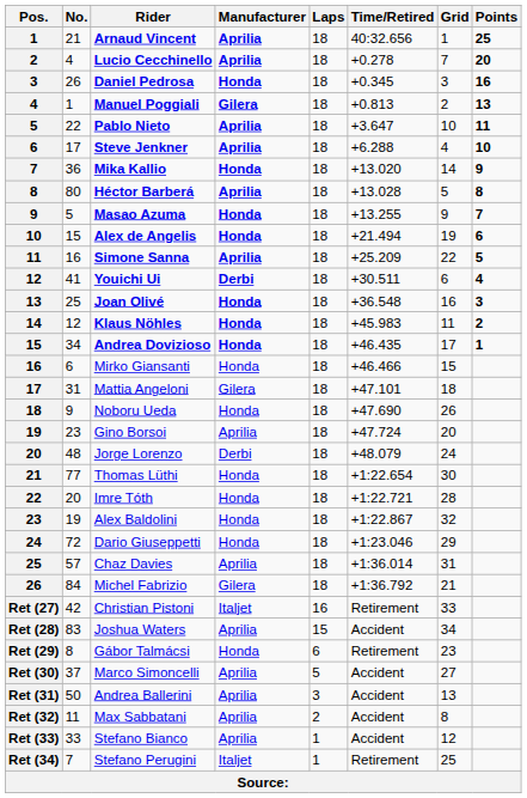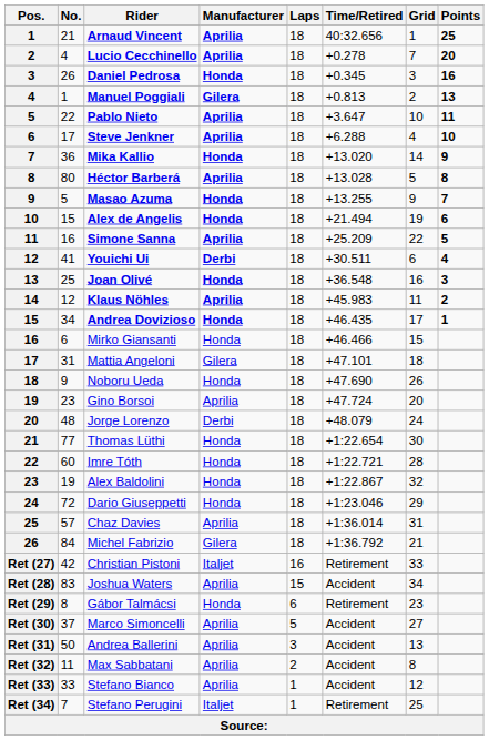Klaus Nöhles | Manufacturer: Honda -> Aprilia
Imre Tóth | No.: 20 -> 60
